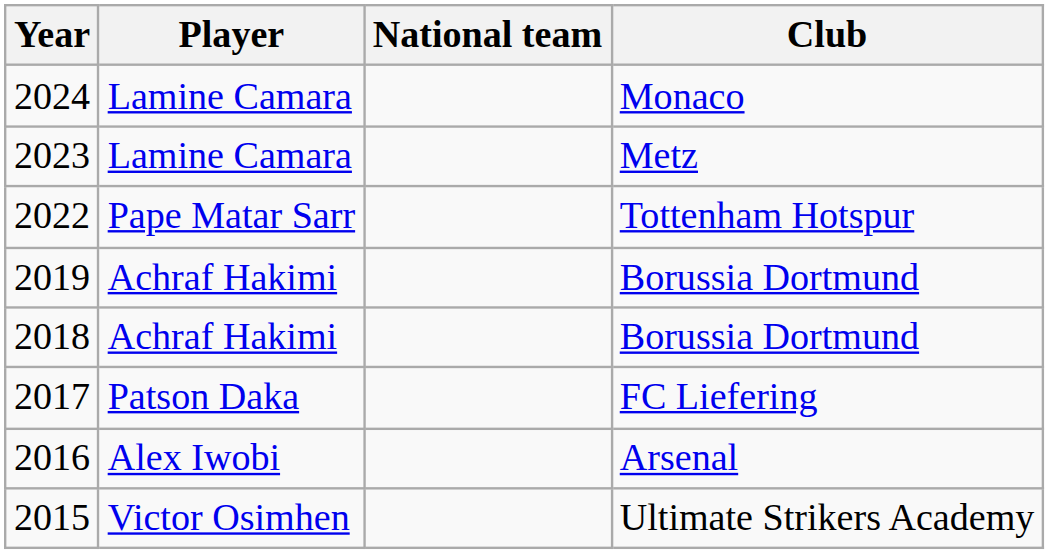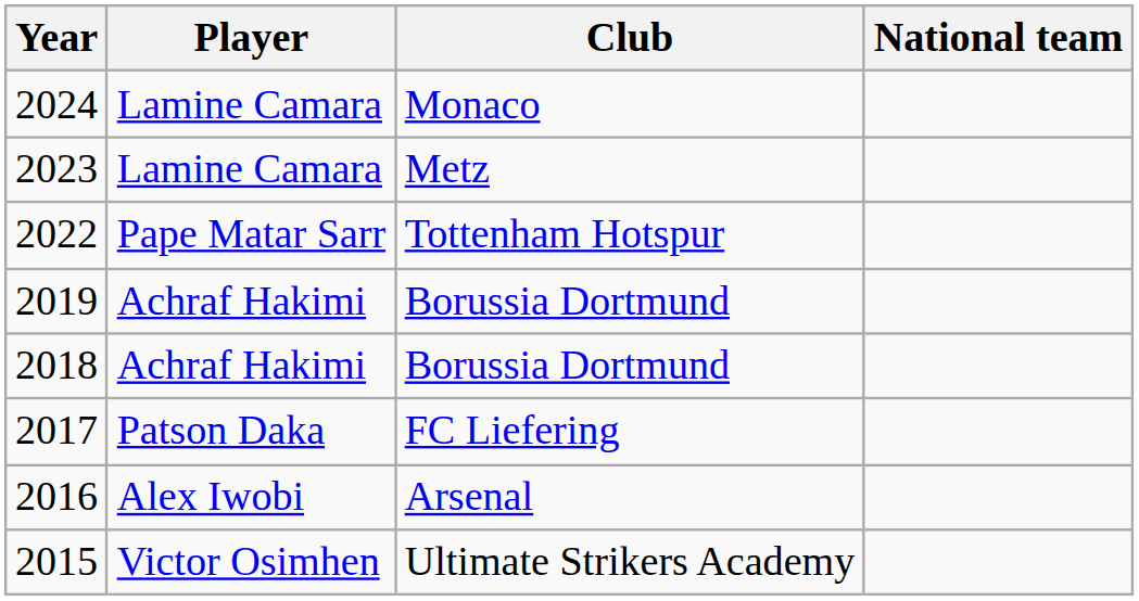columns swapped: National team <-> Club
